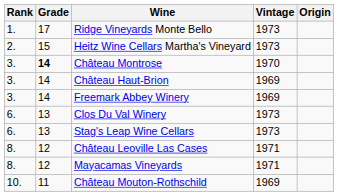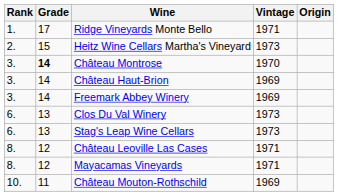Ridge Vineyards Monte Bello | Vintage: 1973 -> 1971
